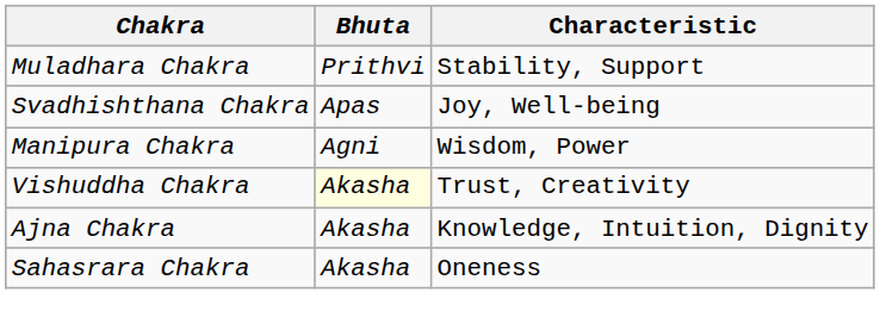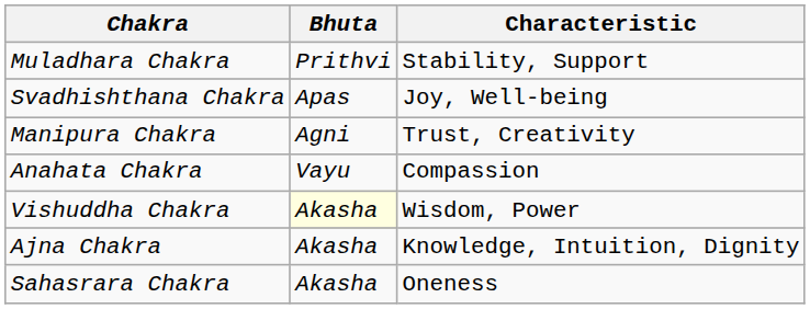Manipura Chakra | Characteristic: Wisdom, Power -> Trust, Creativity
+ row: Anahata Chakra | Vayu | Compassion
Vishuddha Chakra | Characteristic: Trust, Creativity -> Wisdom, Power
